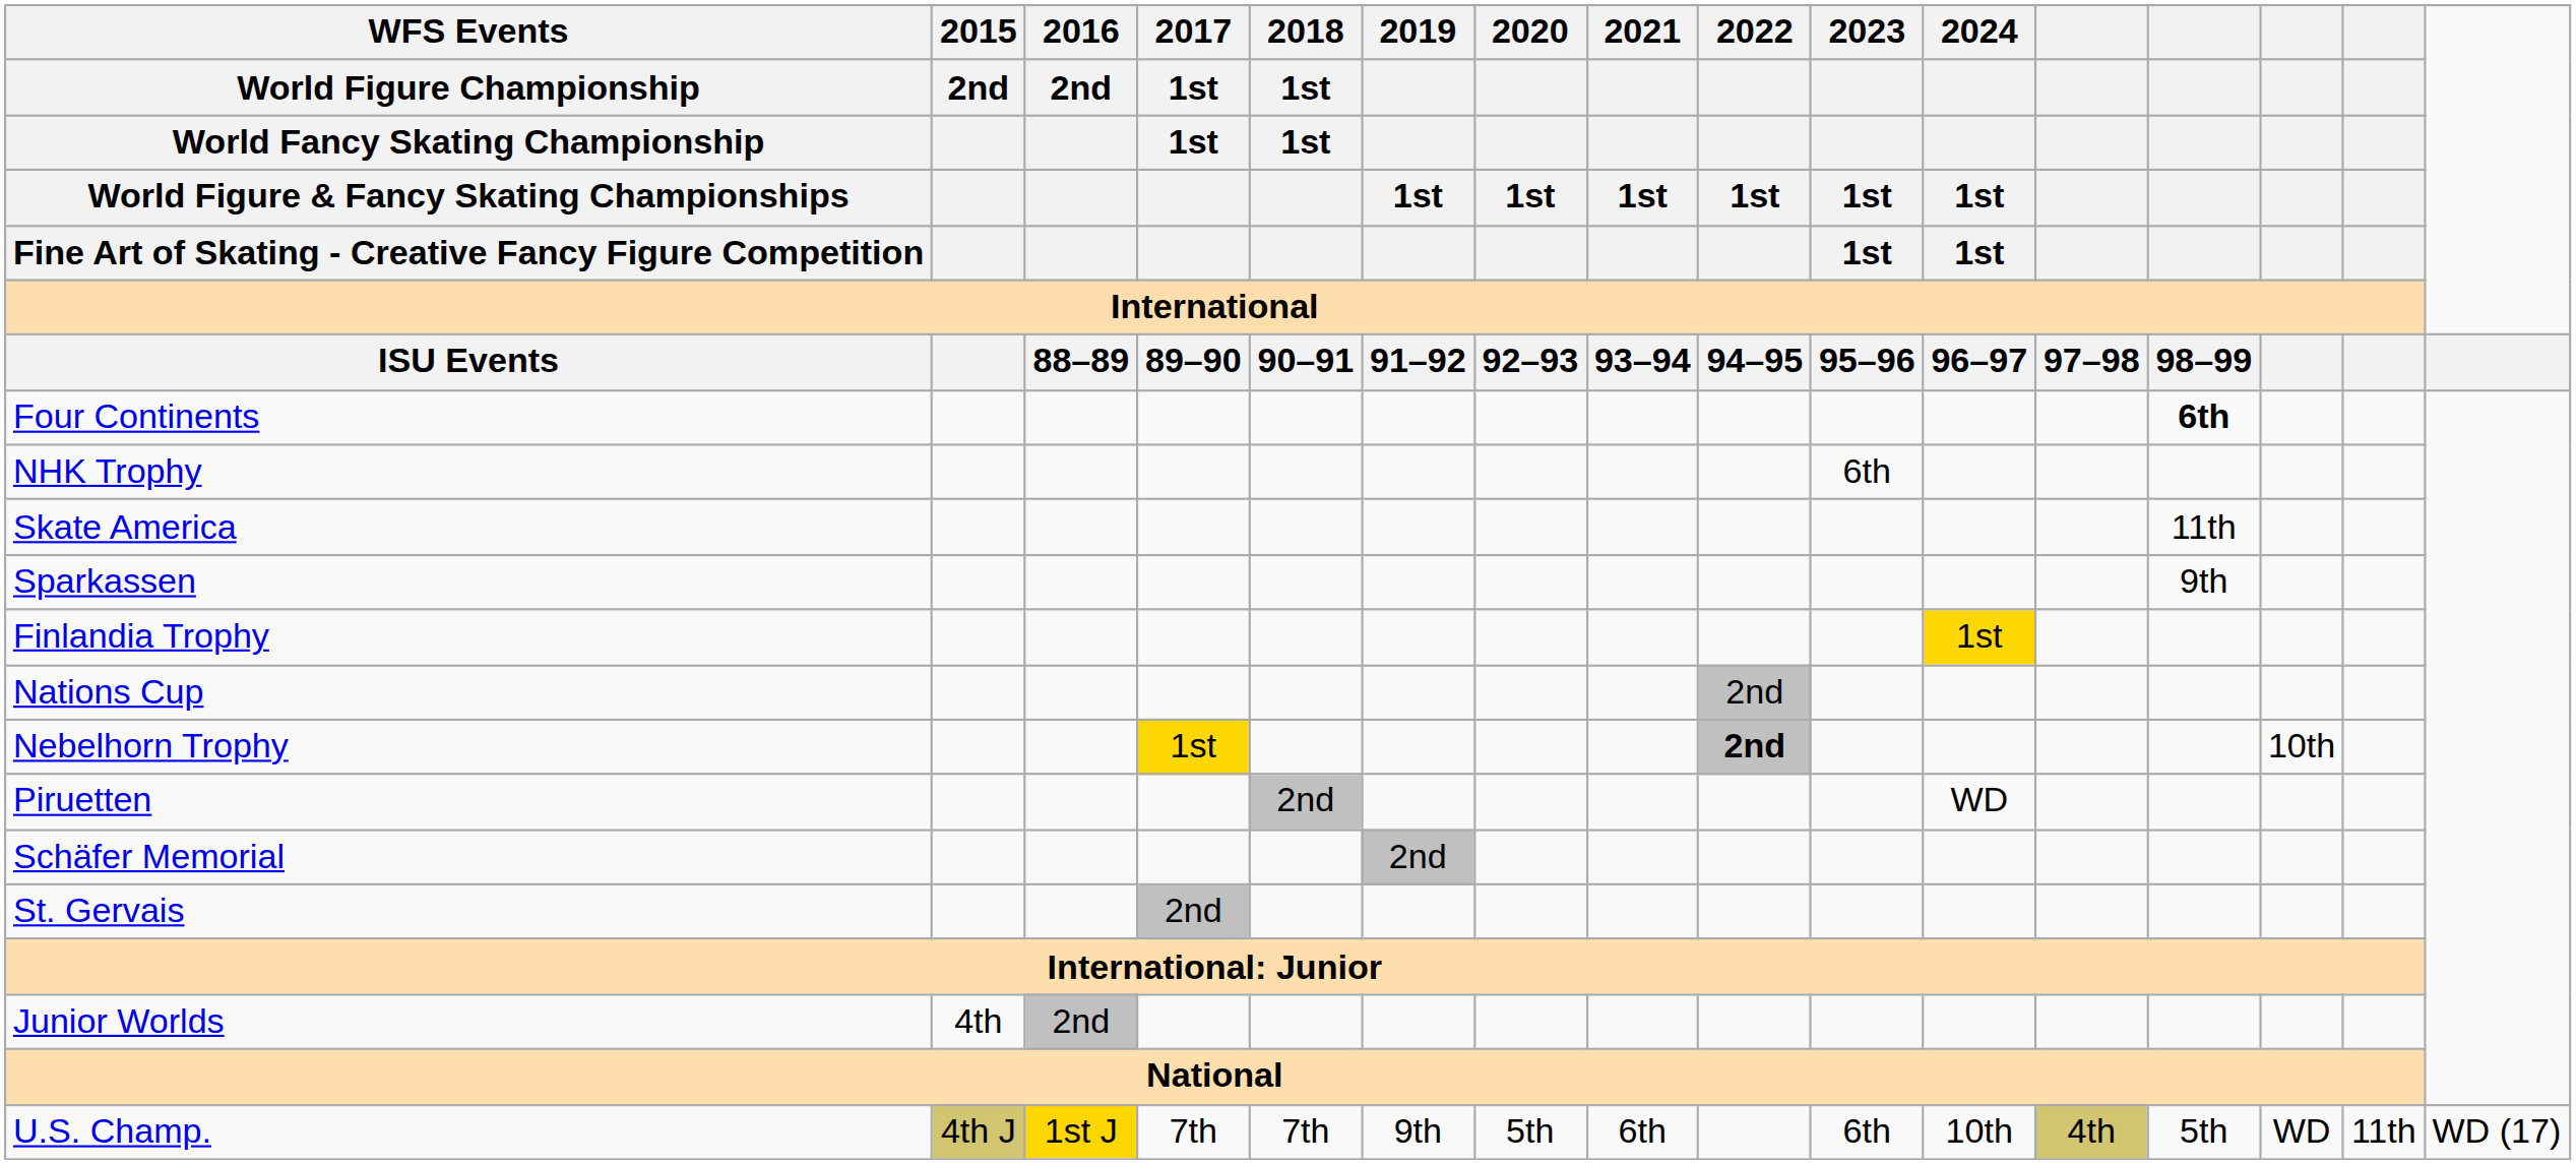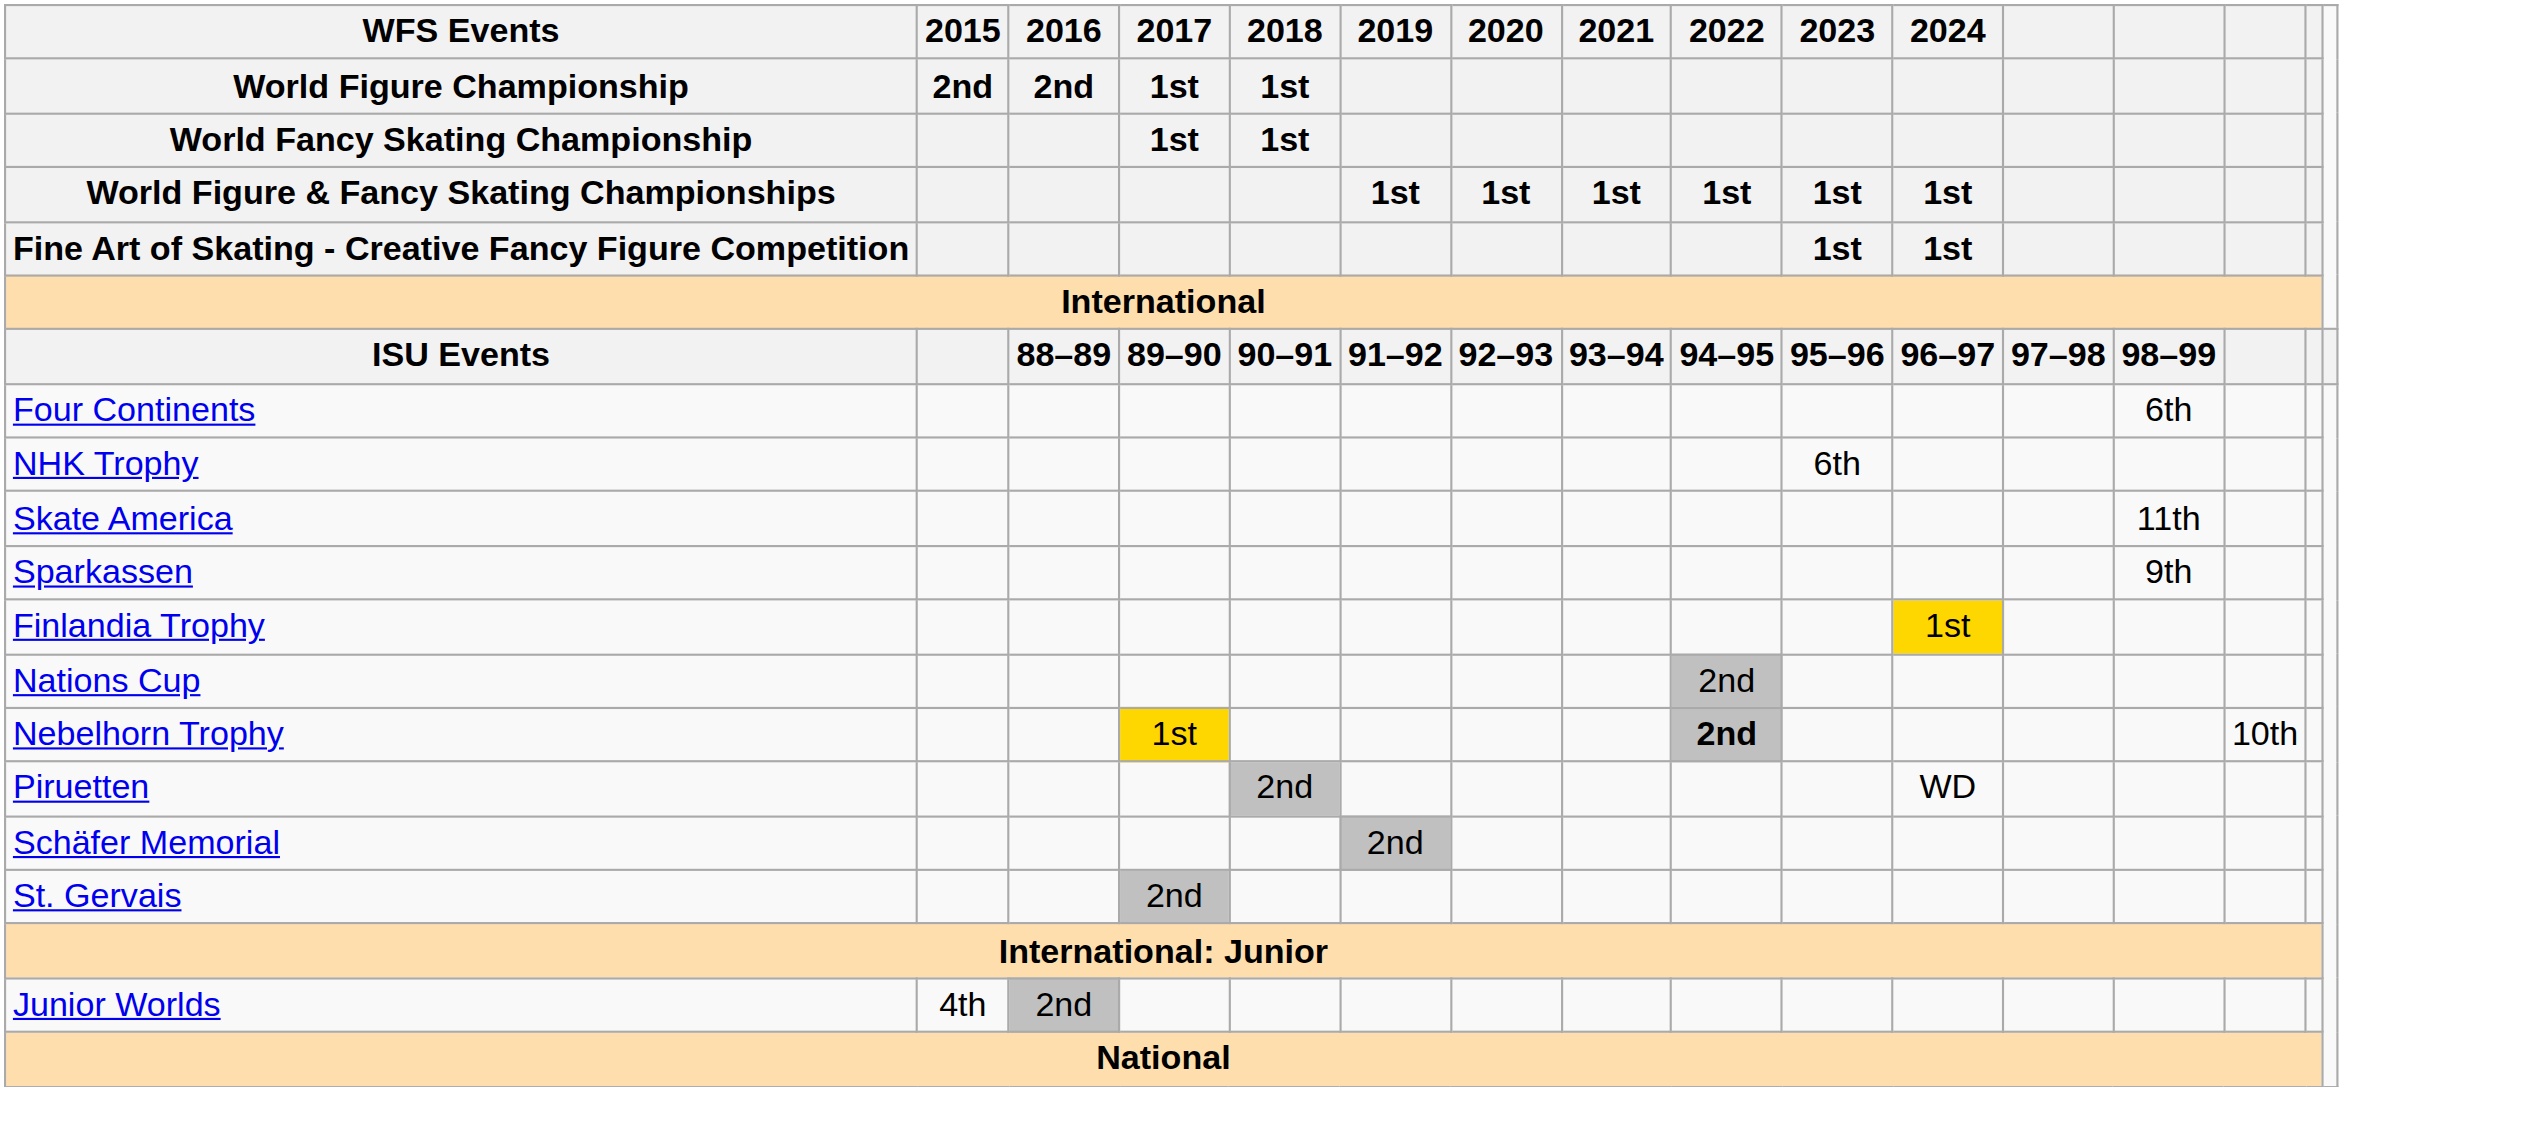Four Continents | International / 98–99: bold -> normal
- row: U.S. Champ. | 4th J | 1st J | 7th | 7th | 9th | 5th | 6th | 6th | 10th | 4th | 5th | WD | 11th | WD (17)
